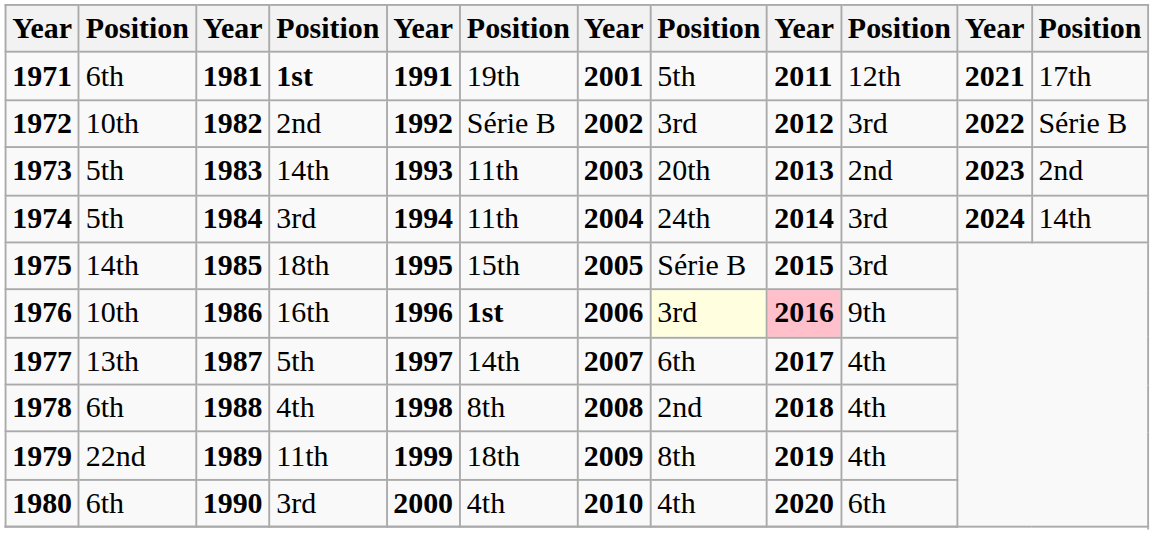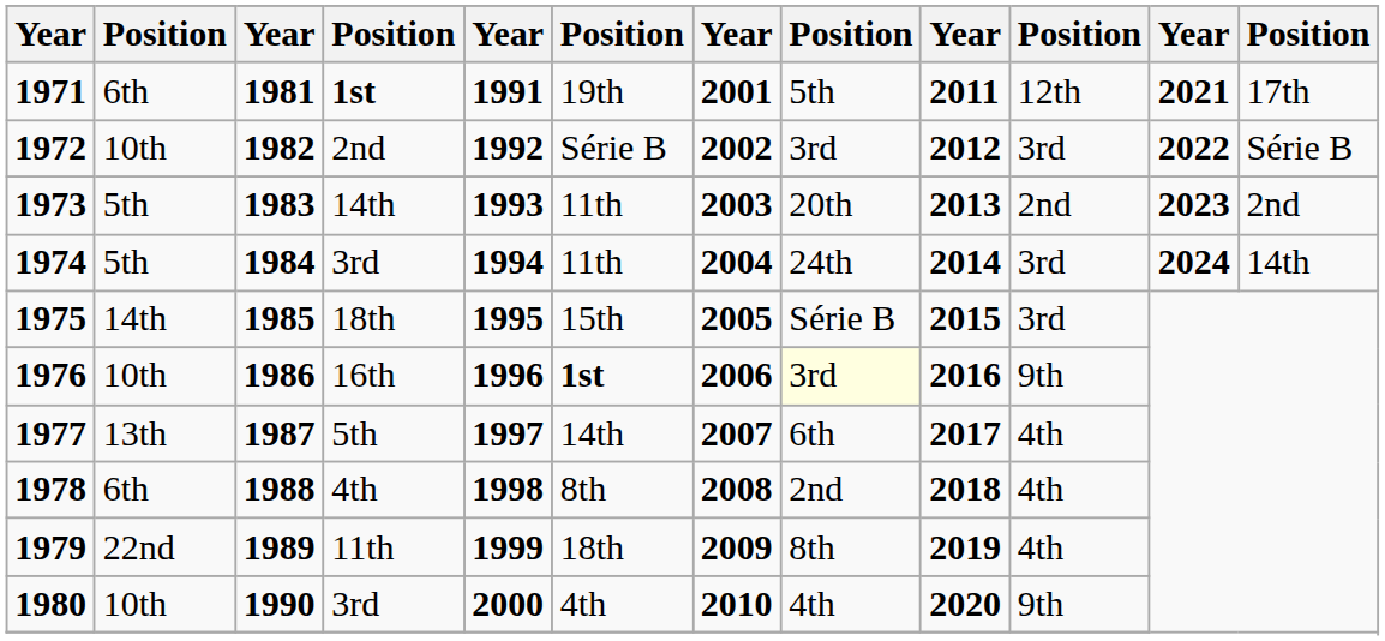16th | column 9: pink background -> no background
1980 / 3rd | column 2: 6th -> 10th
1980 / 3rd | column 10: 6th -> 9th
